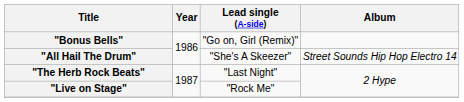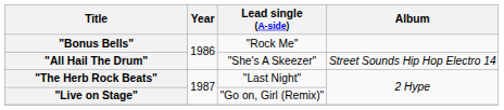"Bonus Bells" | Lead single (A-side): "Go on, Girl (Remix)" -> "Rock Me"
"Live on Stage" | Lead single (A-side): "Rock Me" -> "Go on, Girl (Remix)"
